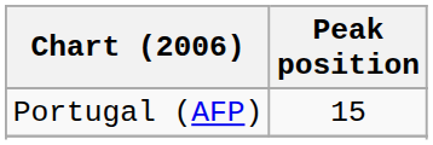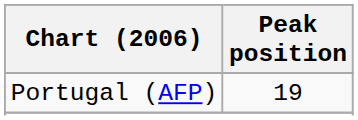Portugal (AFP) | Peak position: 15 -> 19
